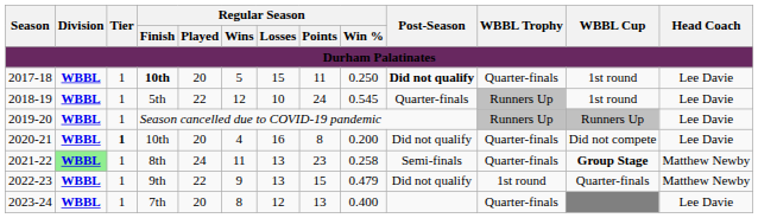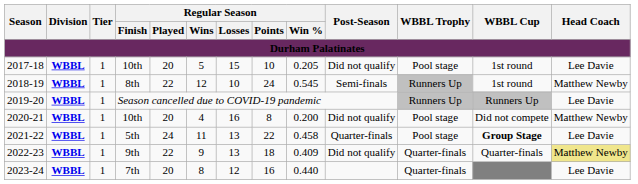2017-18 | Regular Season / Finish: bold -> normal
2017-18 | Regular Season / Points: 11 -> 10
2017-18 | Regular Season / Win %: 0.250 -> 0.205
2017-18 | Post-Season: bold -> normal
2017-18 | WBBL Trophy: Quarter-finals -> Pool stage
2018-19 | Regular Season / Finish: 5th -> 8th
2018-19 | Post-Season: Quarter-finals -> Semi-finals
2018-19 | Head Coach: Lee Davie -> Matthew Newby
2020-21 | Tier: bold -> normal
2020-21 | WBBL Trophy: Quarter-finals -> Pool stage
2020-21 | Head Coach: Lee Davie -> Matthew Newby
2021-22 | Division: lightgreen background -> no background
2021-22 | Regular Season / Finish: 8th -> 5th
2021-22 | Regular Season / Points: 23 -> 22
2021-22 | Regular Season / Win %: 0.258 -> 0.458
2021-22 | Post-Season: Semi-finals -> Quarter-finals
2021-22 | WBBL Trophy: Quarter-finals -> Pool stage
2021-22 | Head Coach: Matthew Newby -> Lee Davie
2022-23 | Regular Season / Points: 15 -> 18
2022-23 | Regular Season / Win %: 0.479 -> 0.409
2022-23 | WBBL Trophy: 1st round -> Quarter-finals
2022-23 | Head Coach: no background -> khaki background
2023-24 | Regular Season / Points: 13 -> 16
2023-24 | Regular Season / Win %: 0.400 -> 0.440
